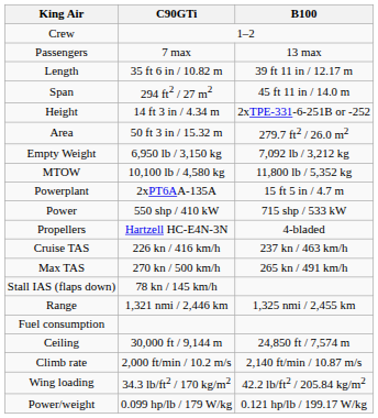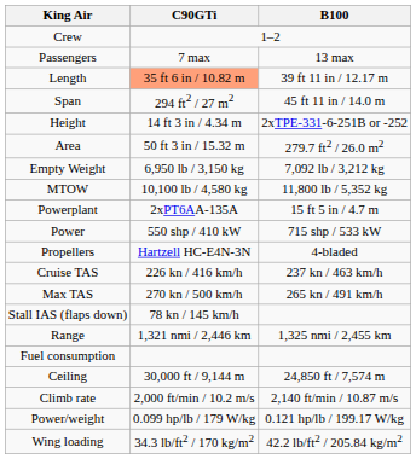Length | C90GTi: no background -> lightsalmon background
rows swapped: Wing loading <-> Power/weight
